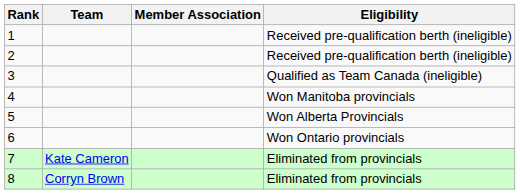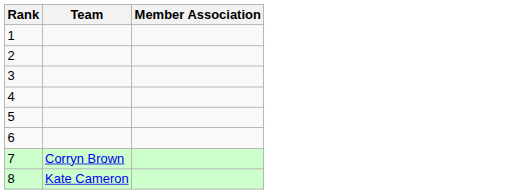- column: Eligibility | Received pre-qualification berth (ineligible) | Received pre-qualification berth (ineligible) | Qualified as Team Canada (ineligible) | Won Manitoba provincials | Won Alberta Provincials | Won Ontario provincials | Eliminated from provincials | Eliminated from provincials
7 | Team: Kate Cameron -> Corryn Brown
8 | Team: Corryn Brown -> Kate Cameron
